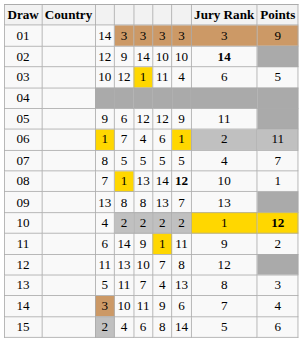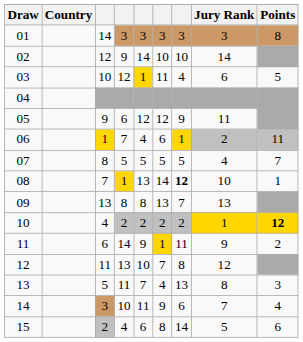01 | Points: 9 -> 8
02 | Jury Rank: bold -> normal
